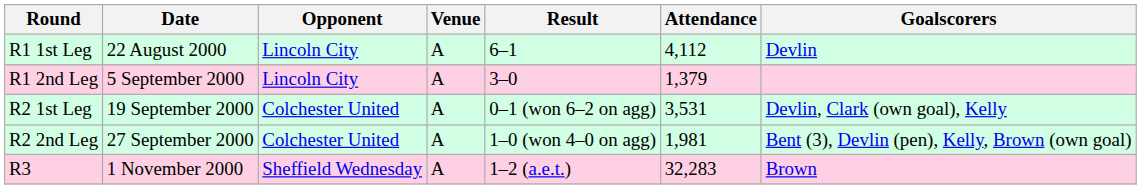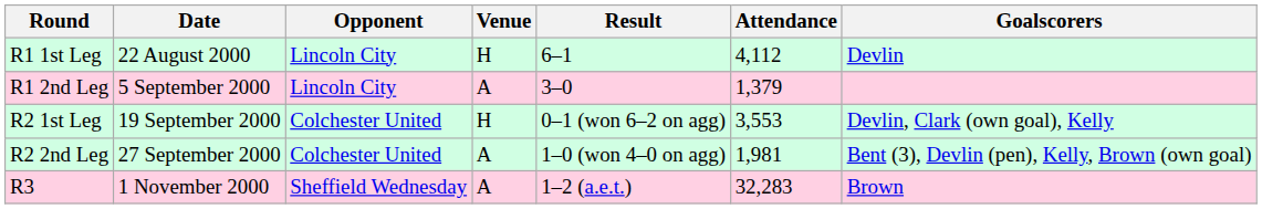R1 1st Leg | Venue: A -> H
R2 1st Leg | Venue: A -> H
R2 1st Leg | Attendance: 3,531 -> 3,553
